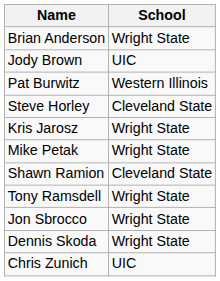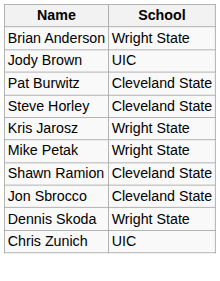Pat Burwitz | School: Western Illinois -> Cleveland State
- row: Tony Ramsdell | Wright State
Jon Sbrocco | School: Wright State -> Cleveland State
